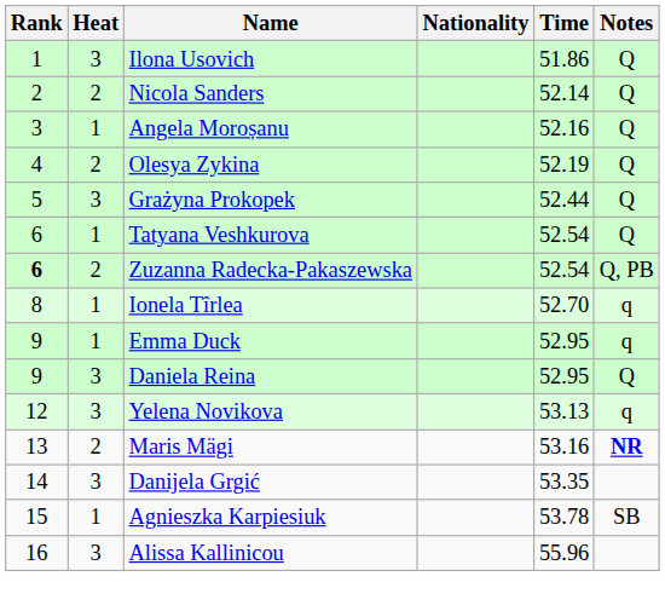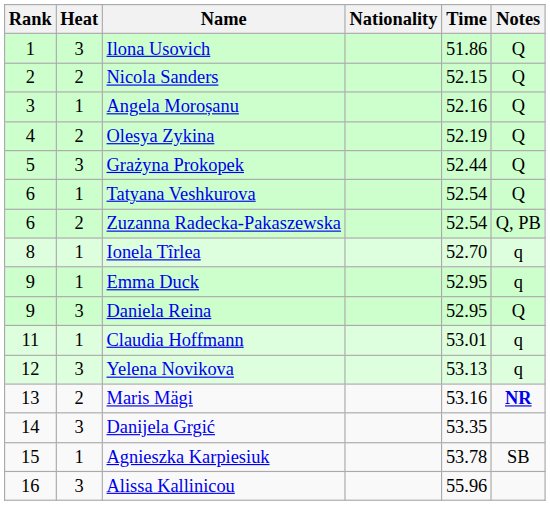Nicola Sanders | Time: 52.14 -> 52.15
Zuzanna Radecka-Pakaszewska | Rank: bold -> normal
+ row: 11 | 1 | Claudia Hoffmann | 53.01 | q
